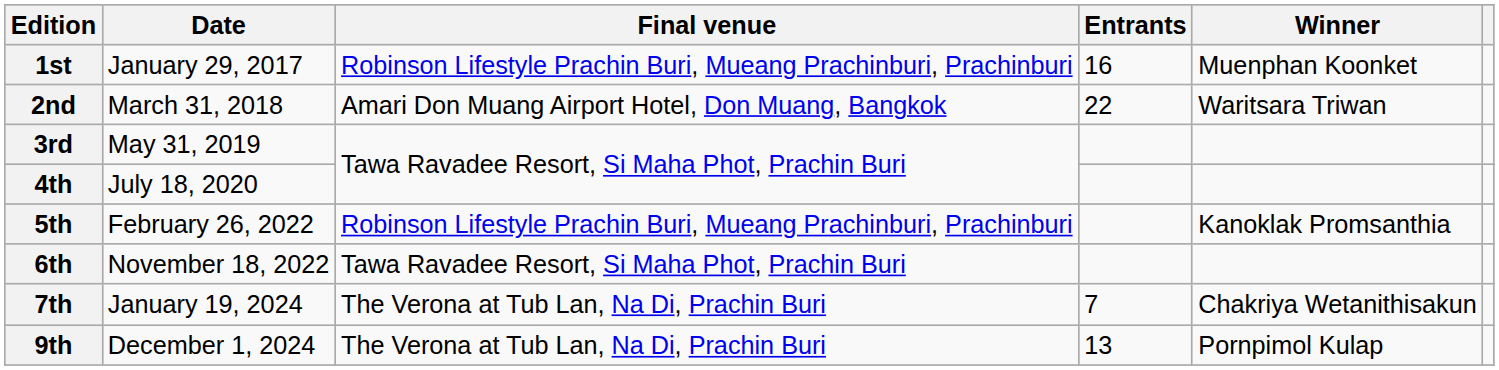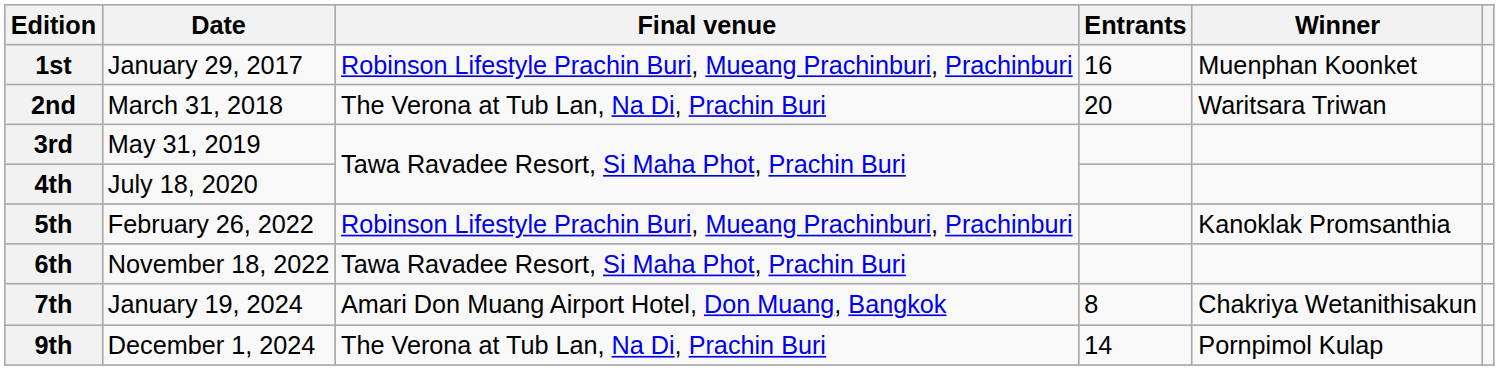2nd | Final venue: Amari Don Muang Airport Hotel, Don Muang, Bangkok -> The Verona at Tub Lan, Na Di, Prachin Buri
2nd | Entrants: 22 -> 20
7th | Final venue: The Verona at Tub Lan, Na Di, Prachin Buri -> Amari Don Muang Airport Hotel, Don Muang, Bangkok
7th | Entrants: 7 -> 8
9th | Entrants: 13 -> 14
